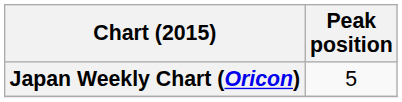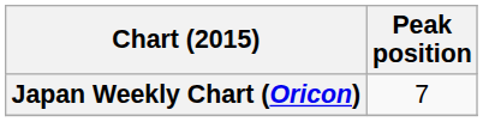Japan Weekly Chart (Oricon) | Peak position: 5 -> 7
